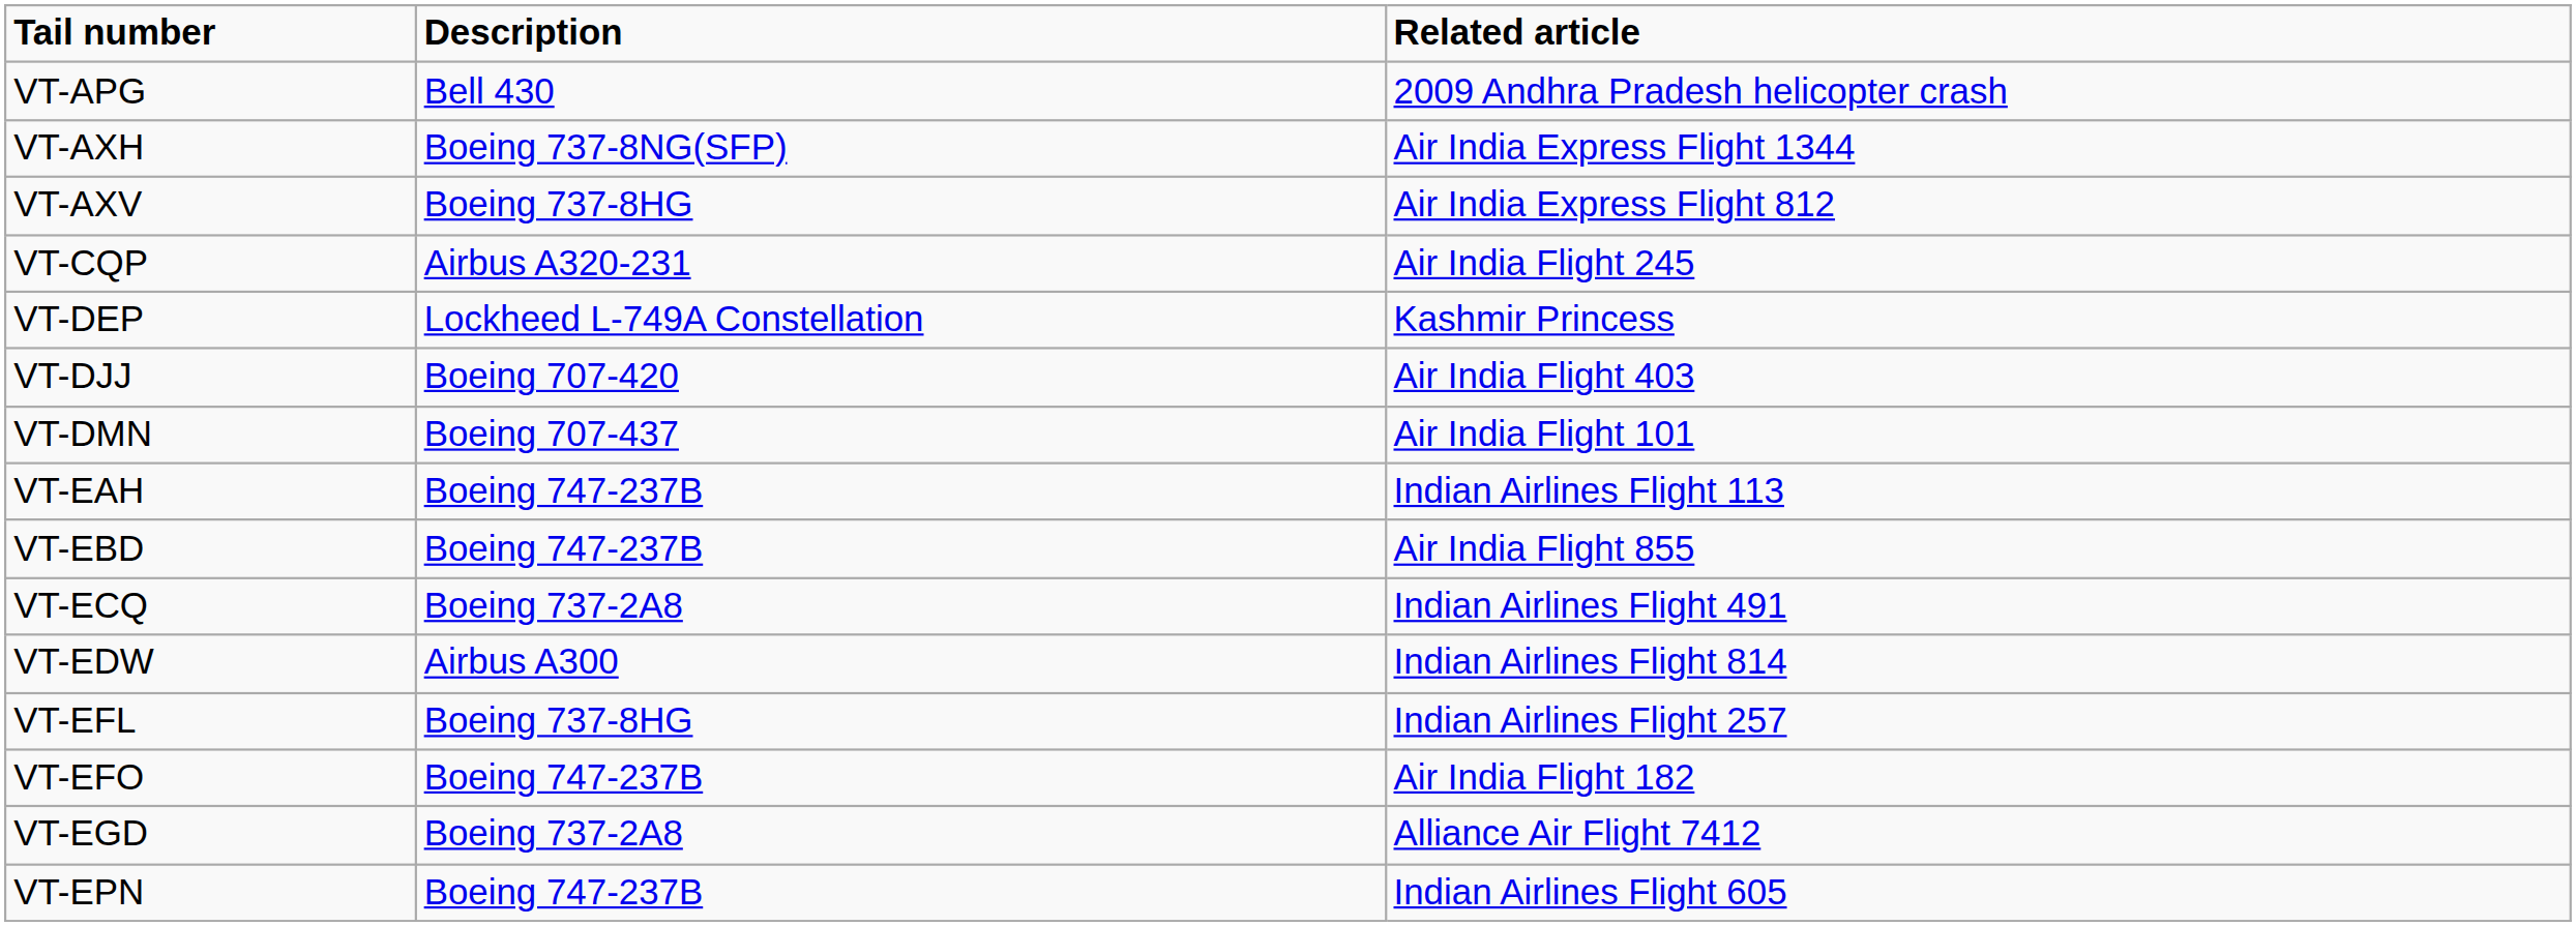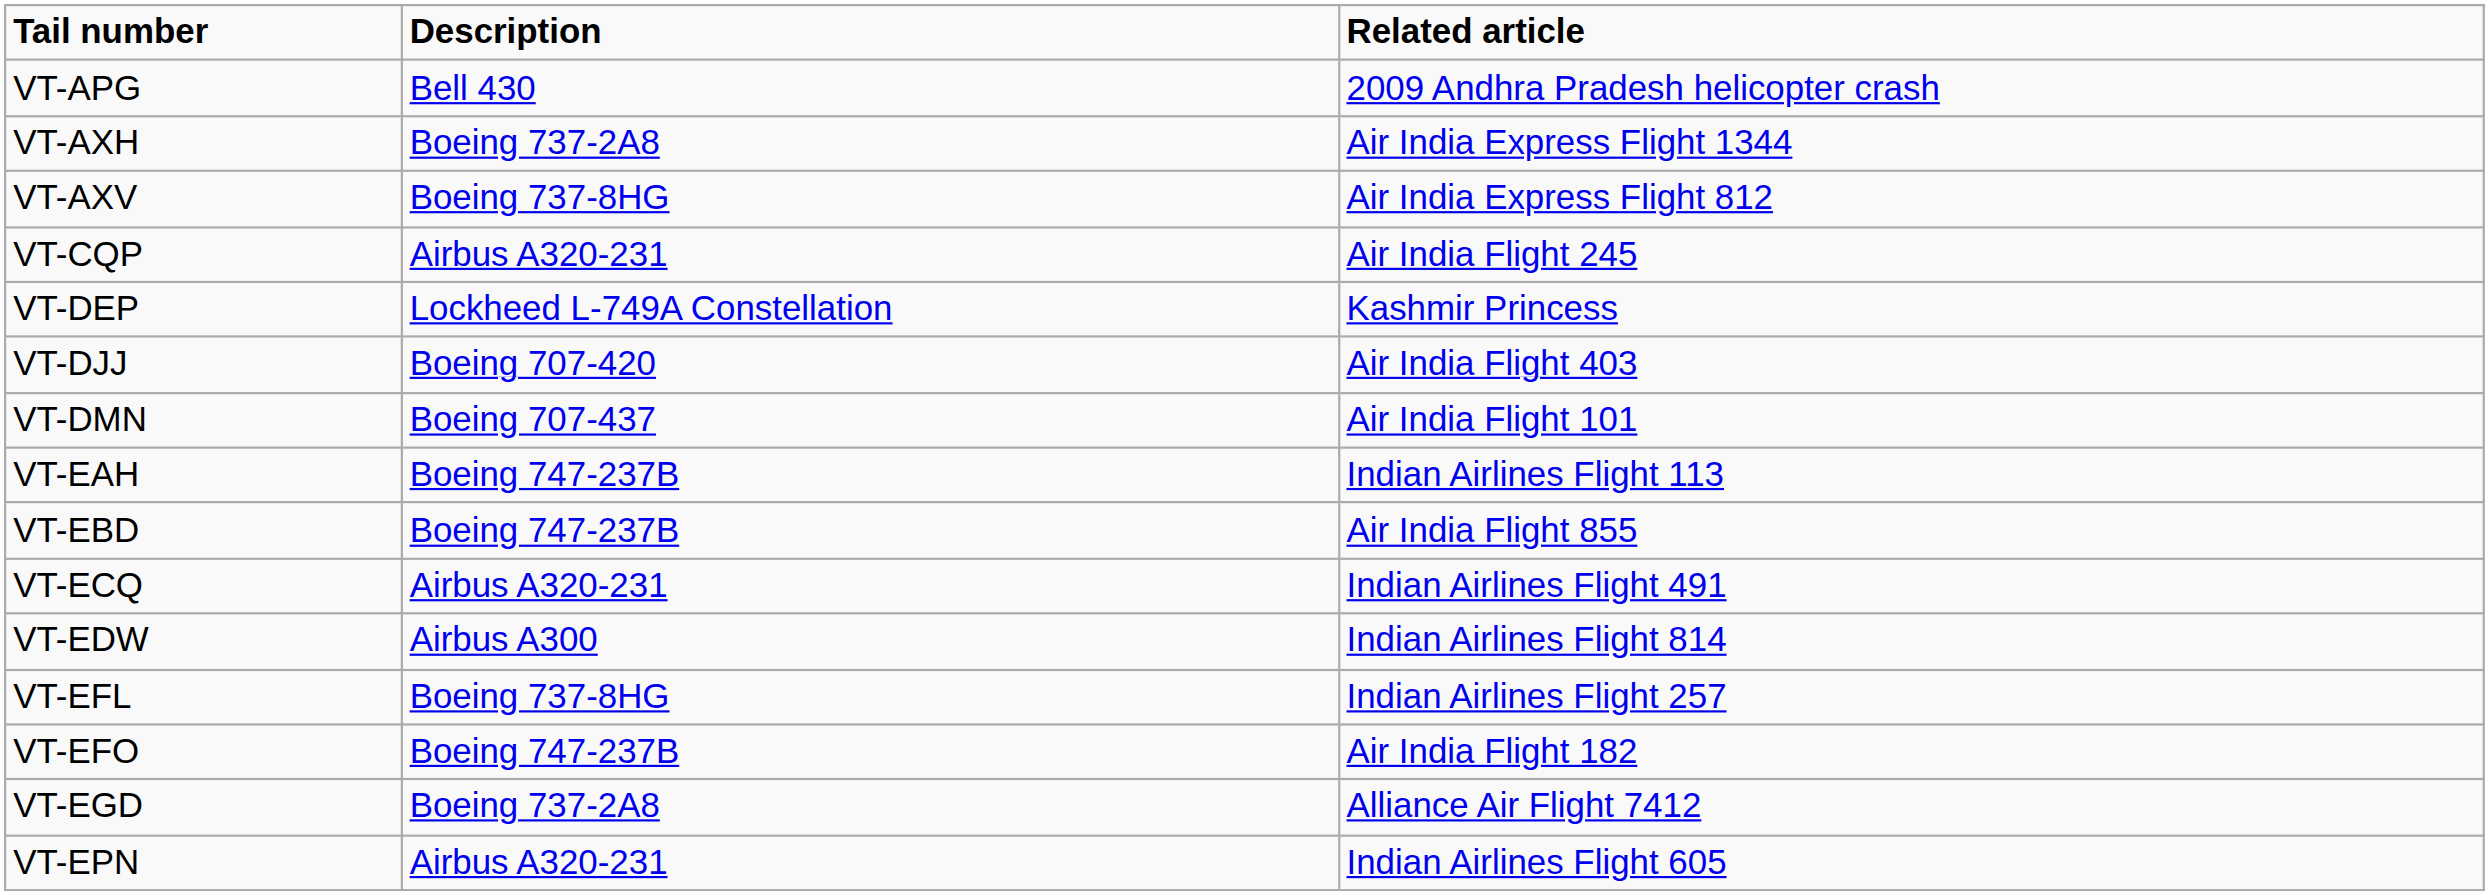VT-AXH | Description: Boeing 737-8NG(SFP) -> Boeing 737-2A8
VT-ECQ | Description: Boeing 737-2A8 -> Airbus A320-231
VT-EPN | Description: Boeing 747-237B -> Airbus A320-231
